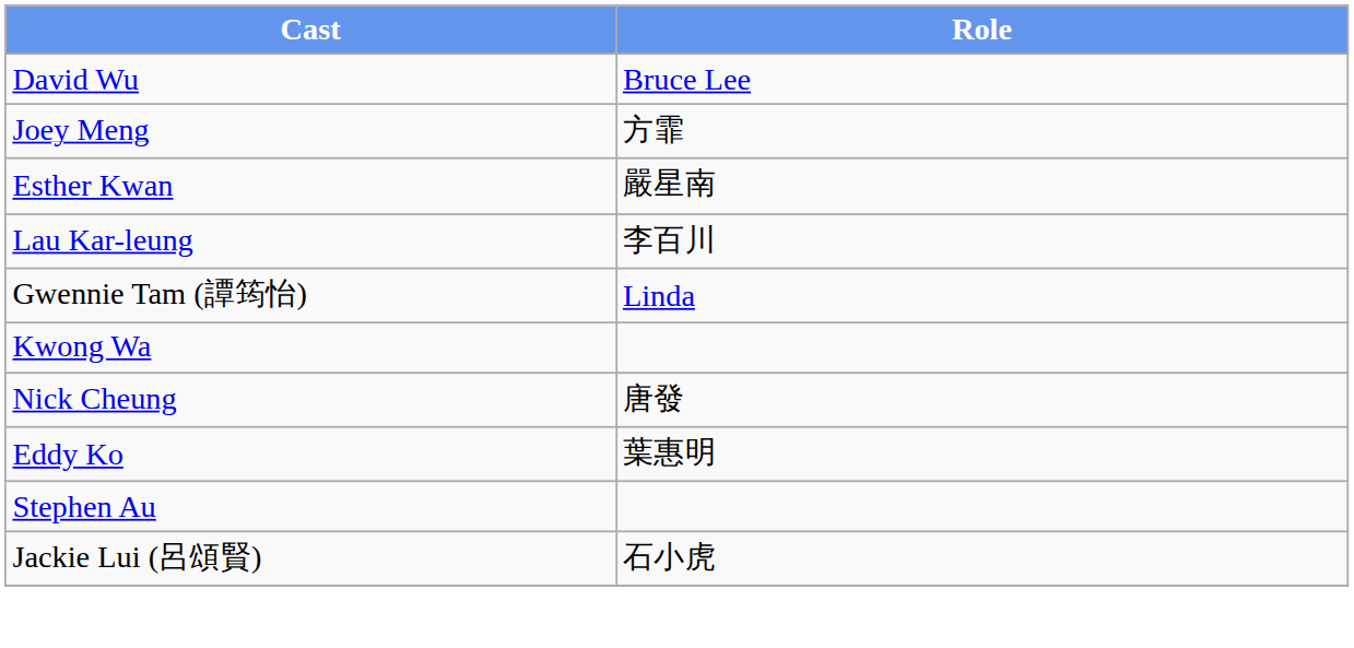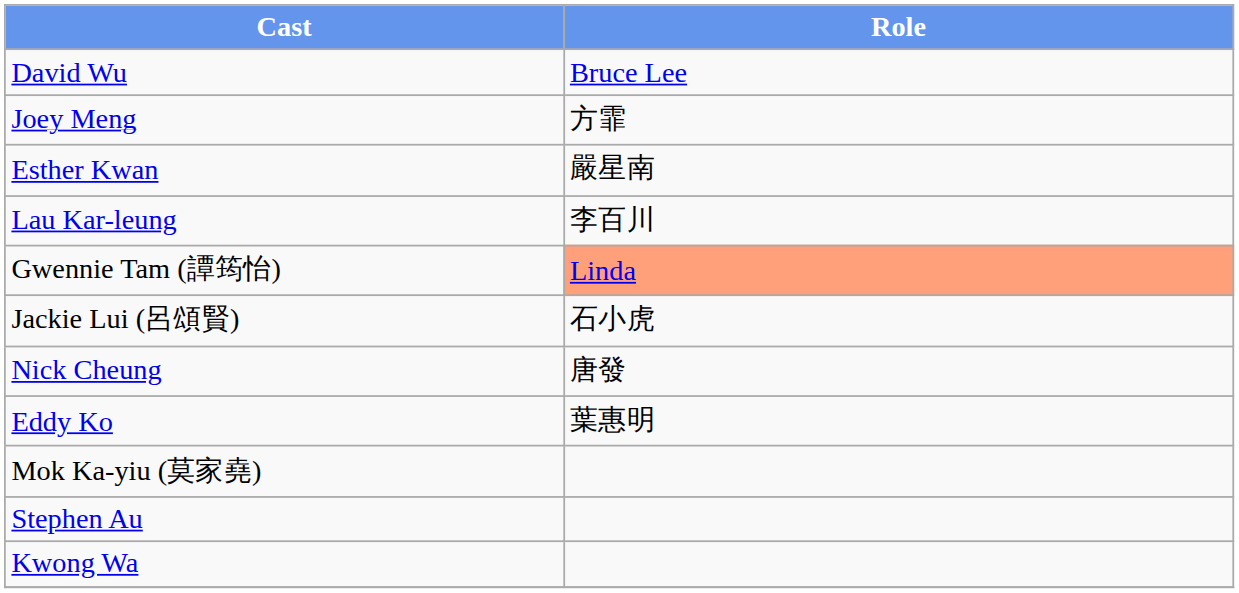Gwennie Tam (譚筠怡) | Role: no background -> lightsalmon background
rows swapped: Jackie Lui (呂頌賢) <-> Kwong Wa
+ row: Mok Ka-yiu (莫家堯)
